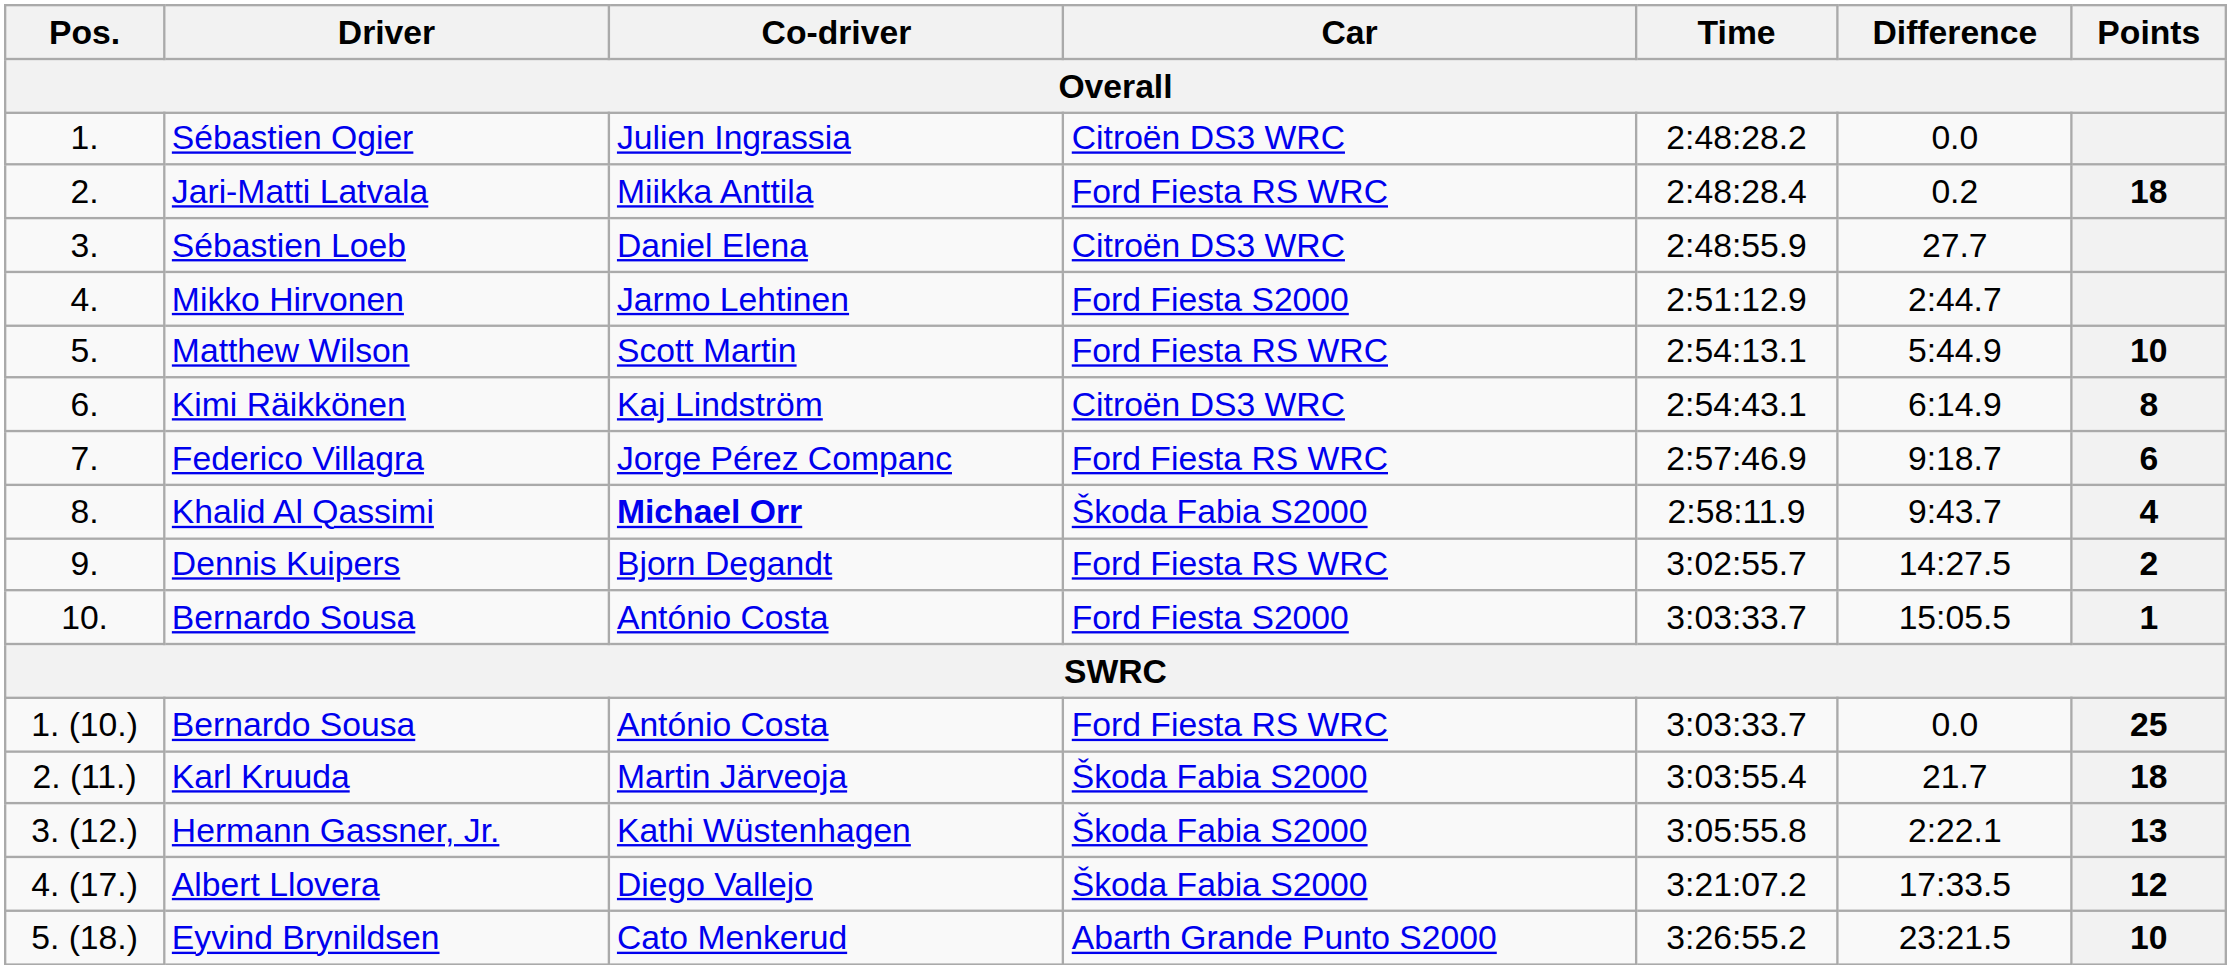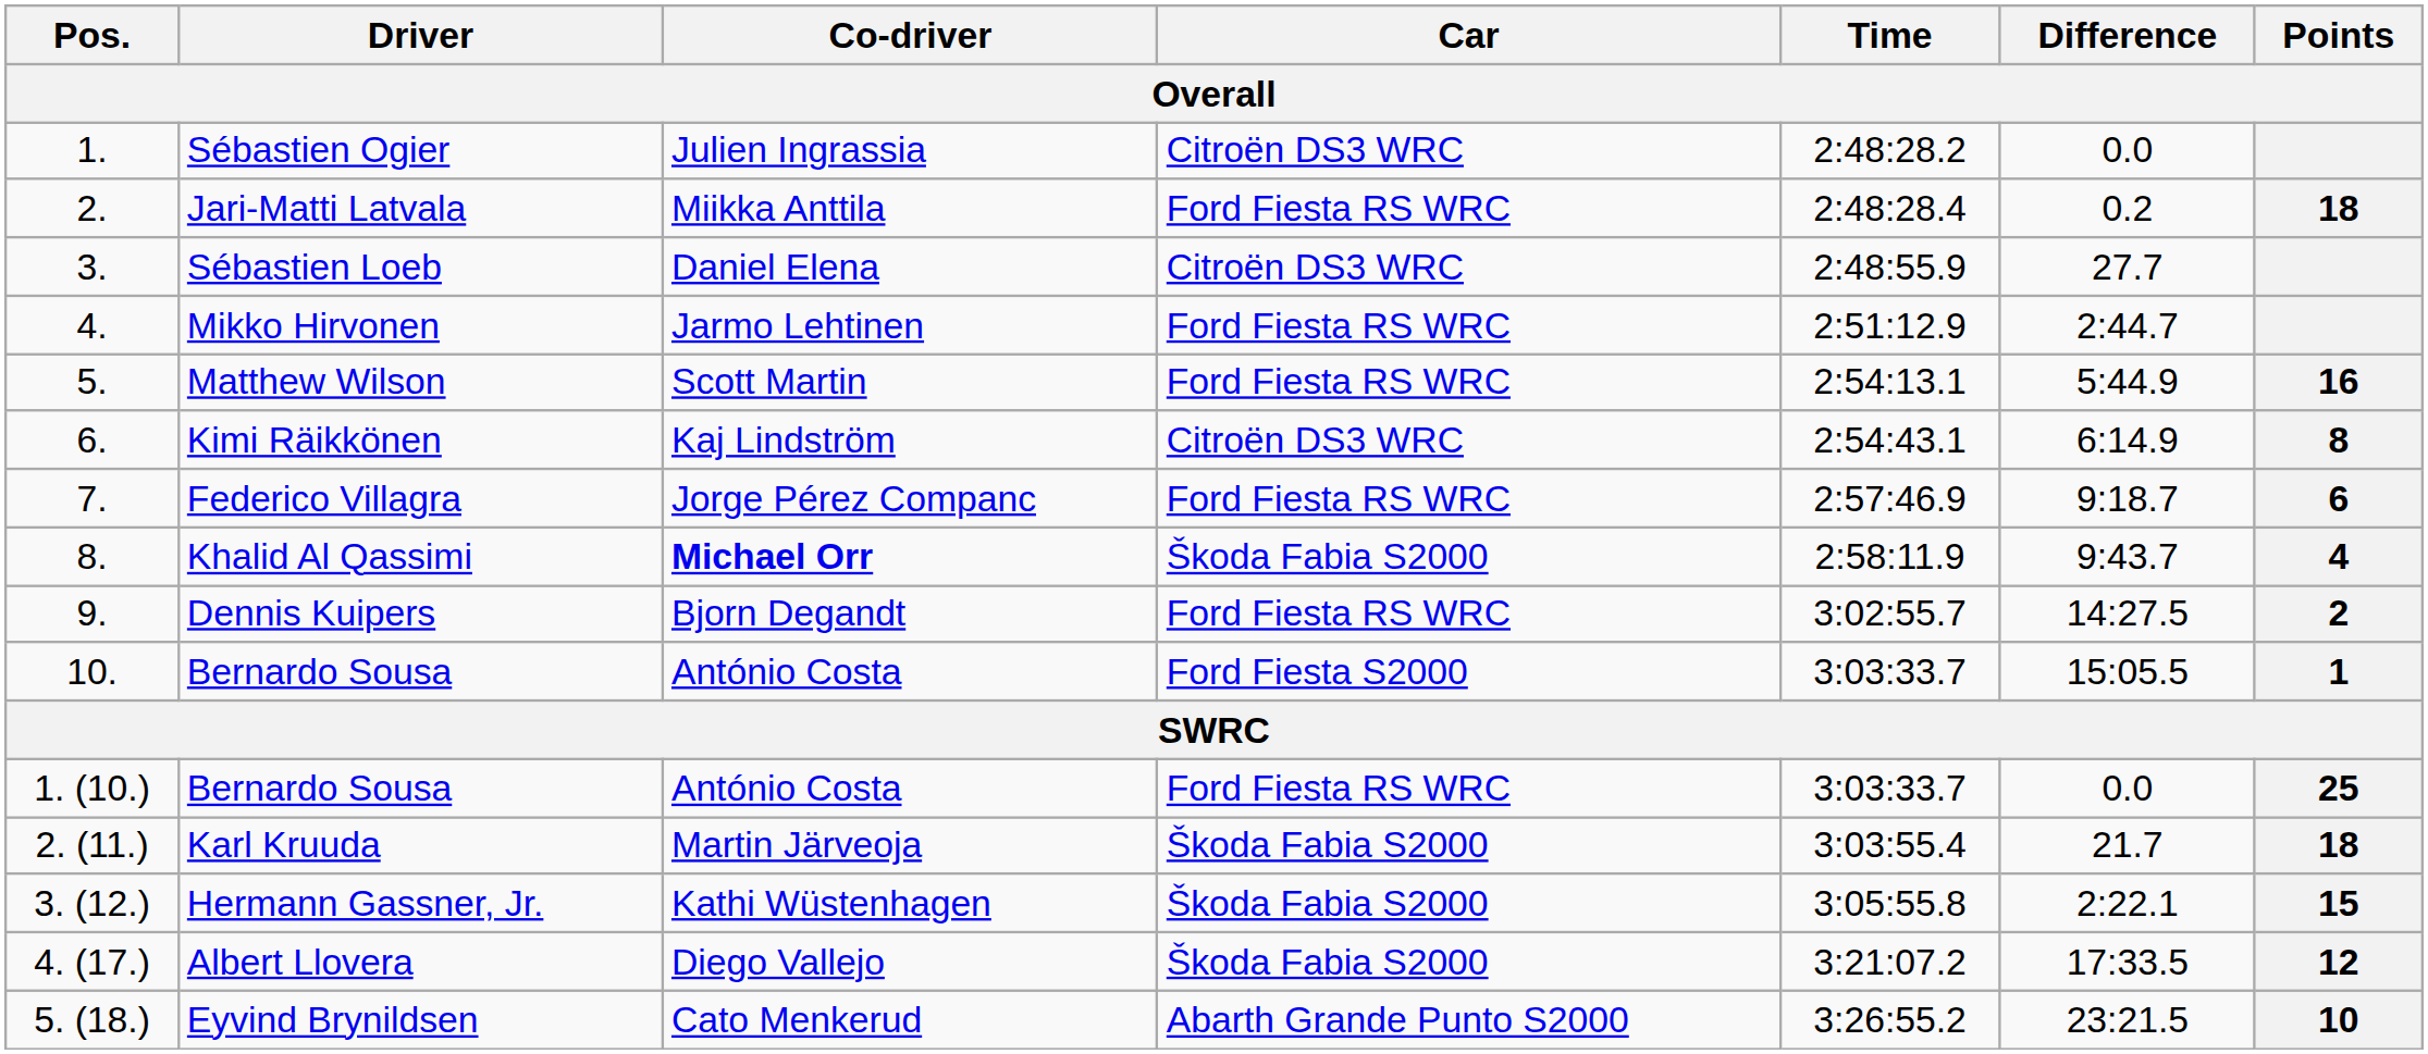Mikko Hirvonen | Car: Ford Fiesta S2000 -> Ford Fiesta RS WRC
Matthew Wilson | Points: 10 -> 16
Hermann Gassner, Jr. | Points: 13 -> 15
